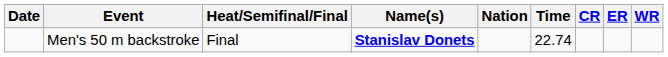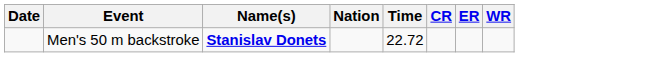- column: Heat/Semifinal/Final | Final
Men's 50 m backstroke | Time: 22.74 -> 22.72
